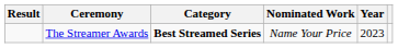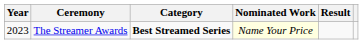columns swapped: Year <-> Result
The Streamer Awards | Nominated Work: no background -> lightyellow background
